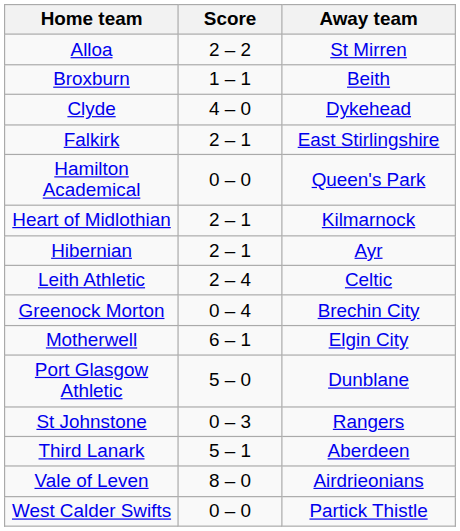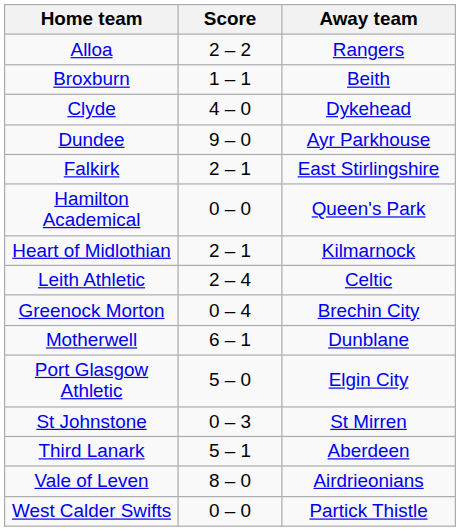Alloa | Away team: St Mirren -> Rangers
+ row: Dundee | 9 – 0 | Ayr Parkhouse
- row: Hibernian | 2 – 1 | Ayr
Motherwell | Away team: Elgin City -> Dunblane
Port Glasgow Athletic | Away team: Dunblane -> Elgin City
St Johnstone | Away team: Rangers -> St Mirren
